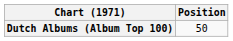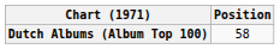Dutch Albums (Album Top 100) | Position: 50 -> 58
